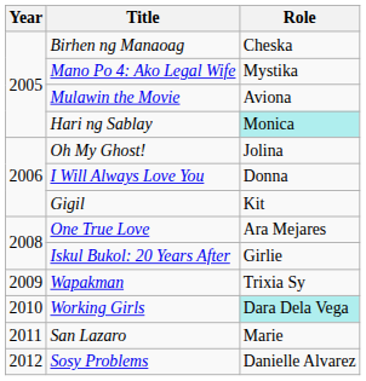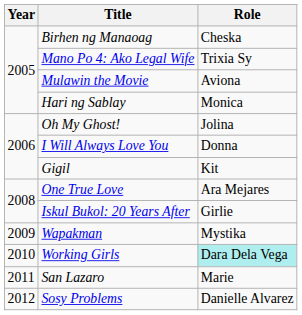Mano Po 4: Ako Legal Wife | Role: Mystika -> Trixia Sy
Hari ng Sablay | Role: paleturquoise background -> no background
Wapakman | Role: Trixia Sy -> Mystika
